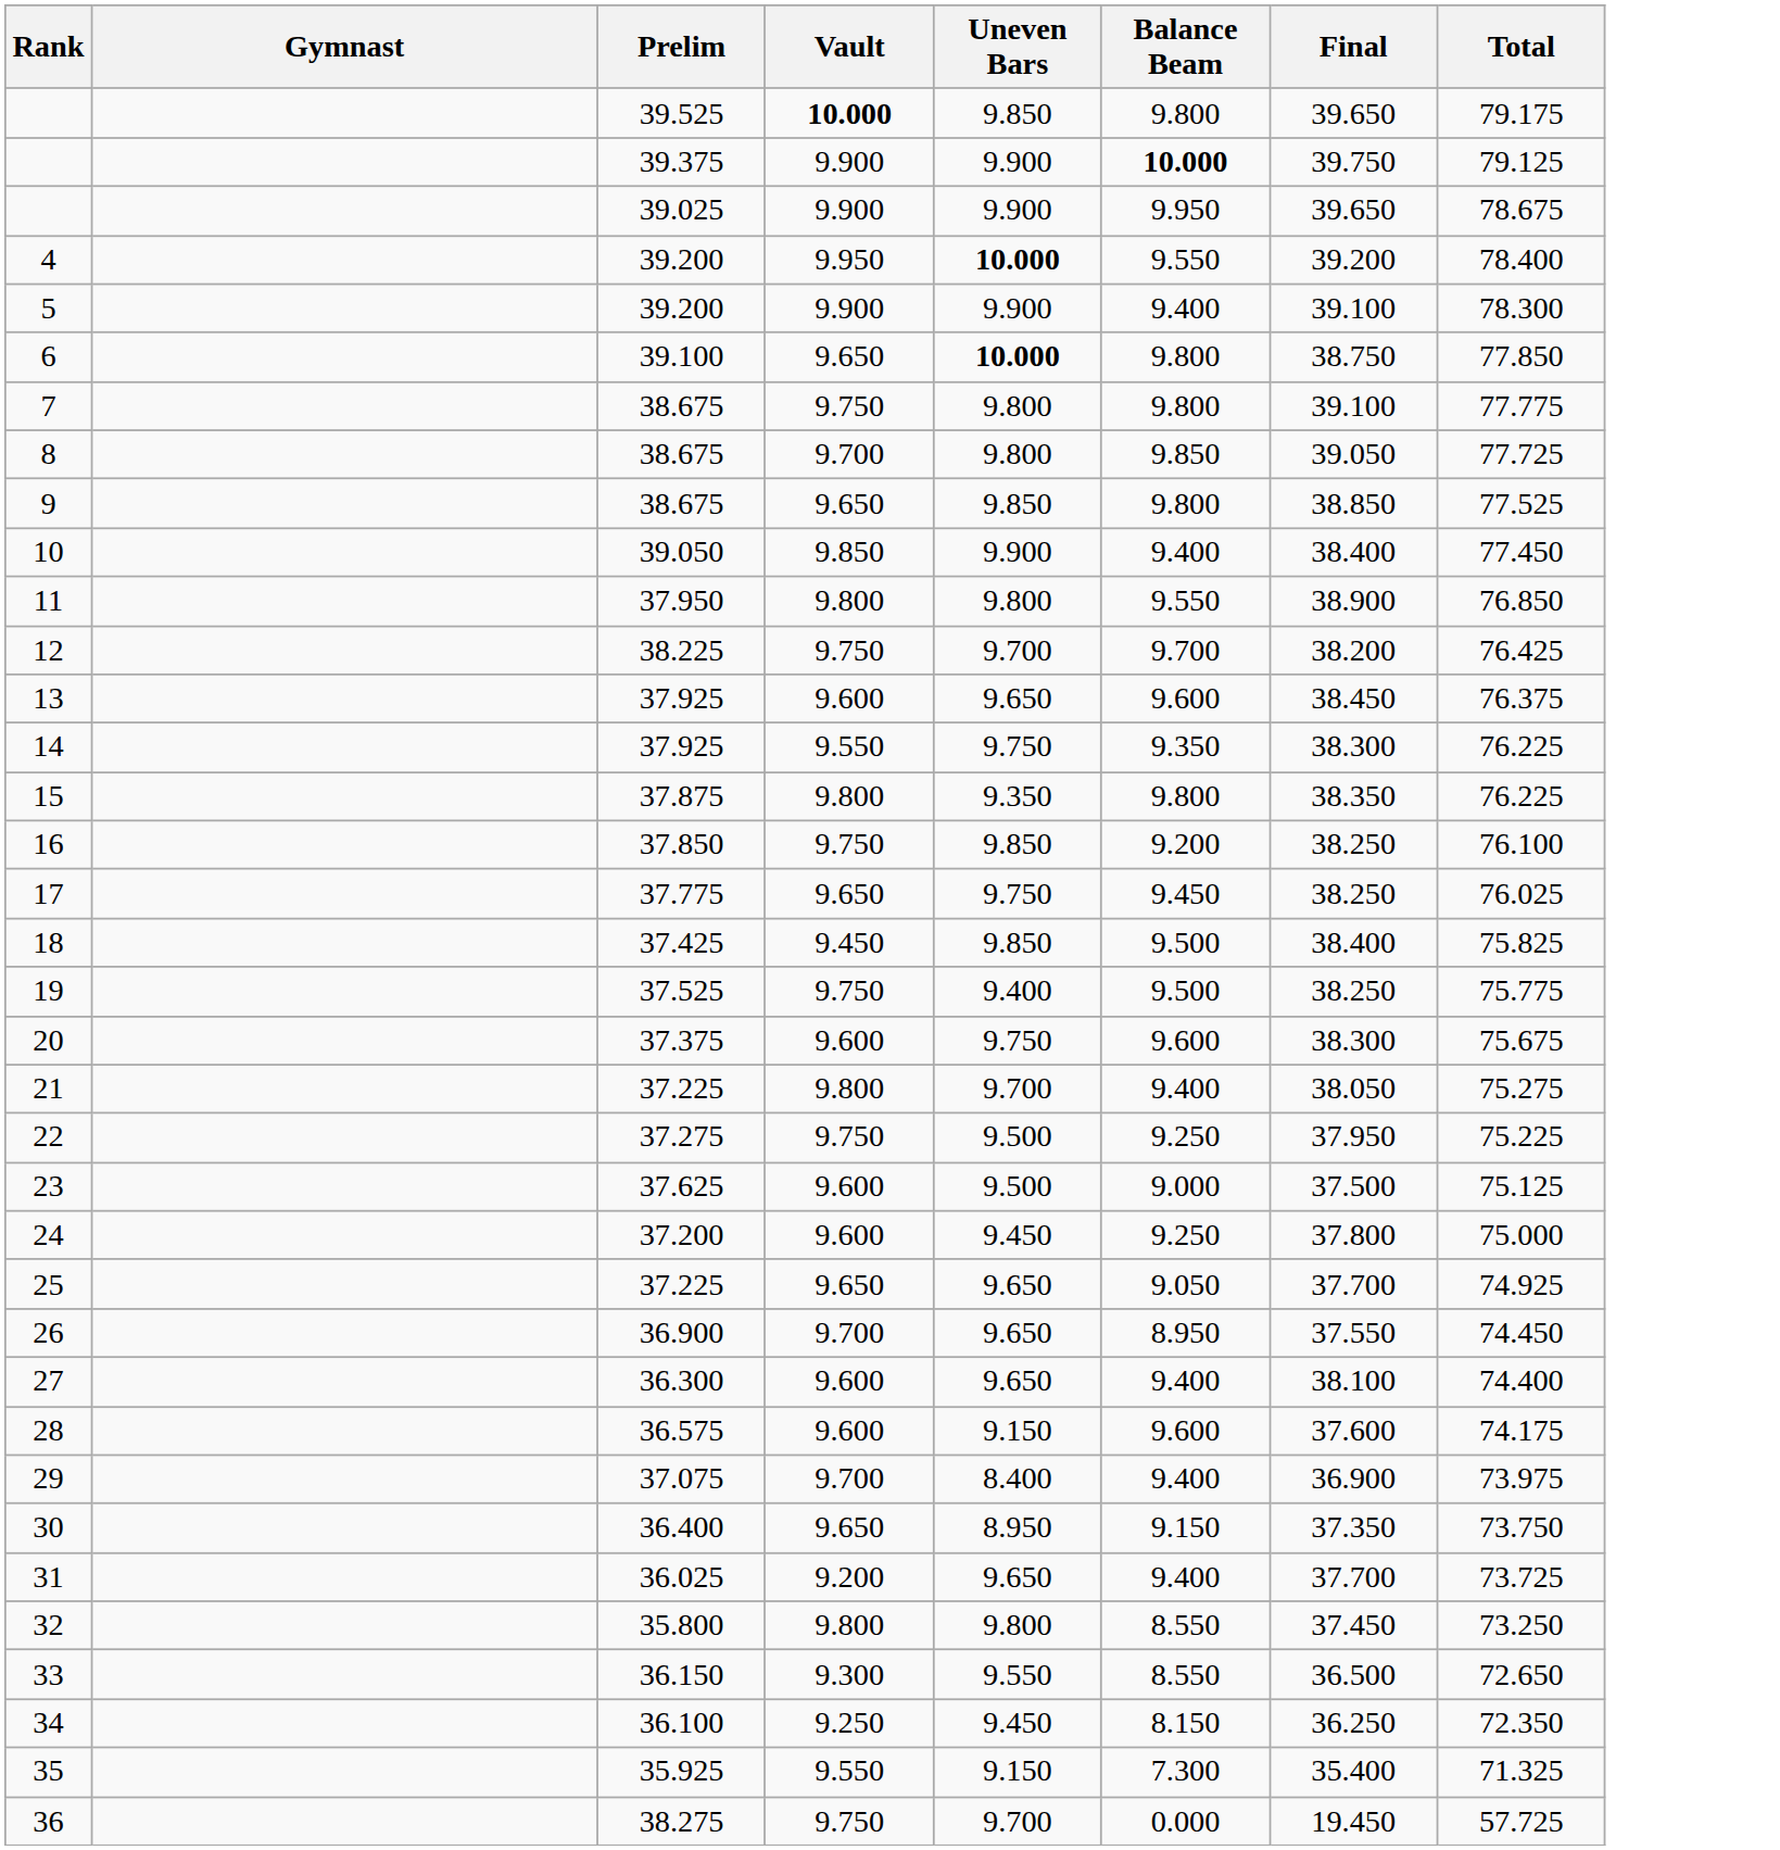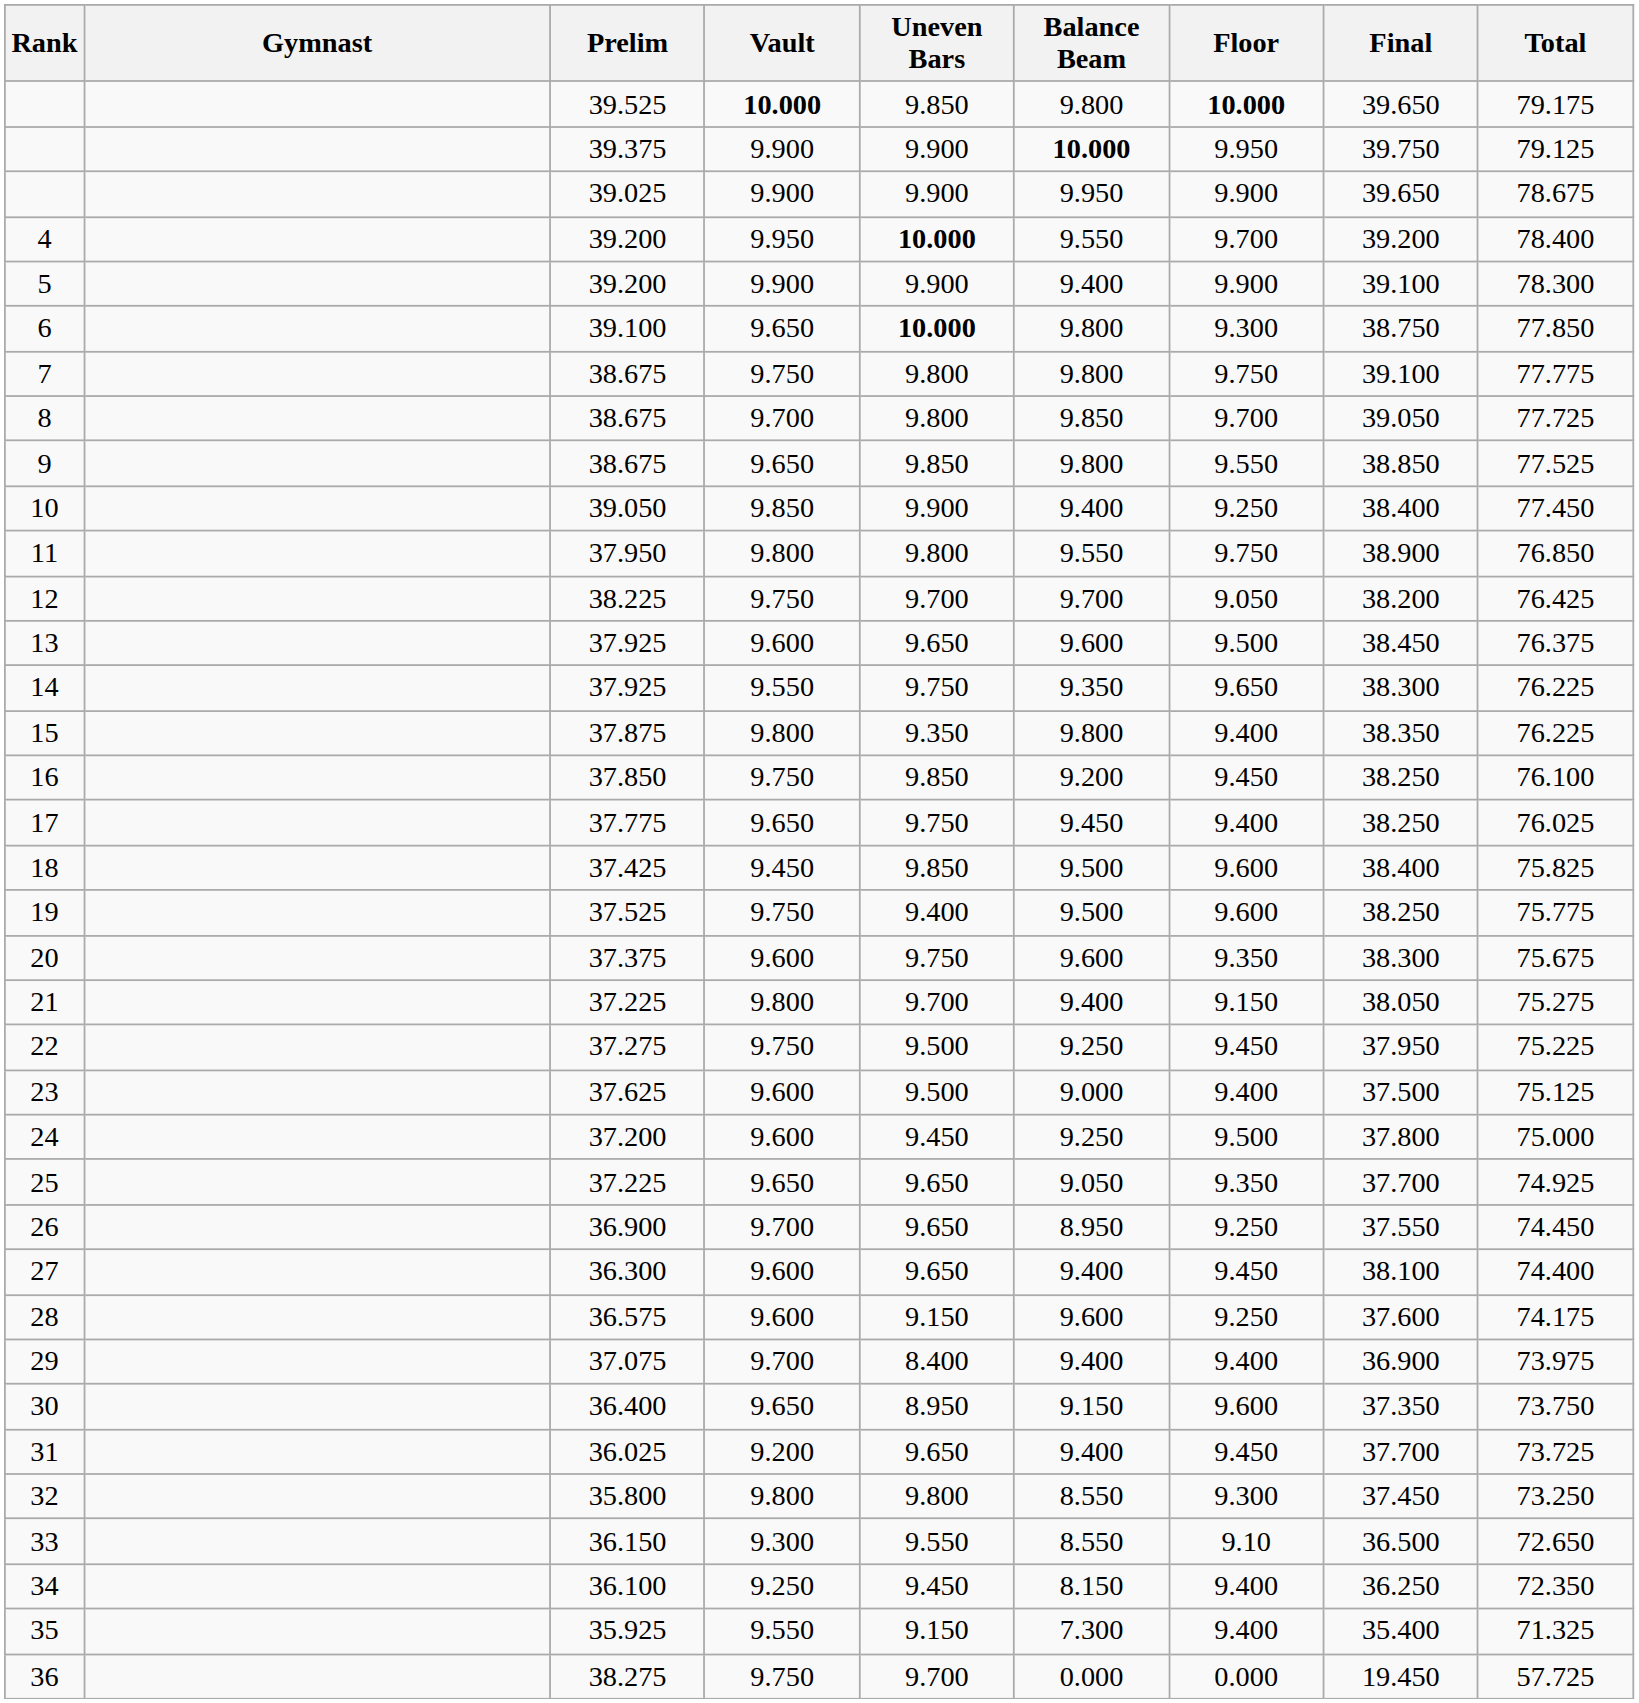+ column: Floor | 10.000 | 9.950 | 9.900 | 9.700 | 9.900 | 9.300 | 9.750 | 9.700 | 9.550 | 9.250 | 9.750 | 9.050 | 9.500 | 9.650 | 9.400 | 9.450 | 9.400 | 9.600 | 9.600 | 9.350 | 9.150 | 9.450 | 9.400 | 9.500 | 9.350 | 9.250 | 9.450 | 9.250 | 9.400 | 9.600 | 9.450 | 9.300 | 9.10 | 9.400 | 9.400 | 0.000
